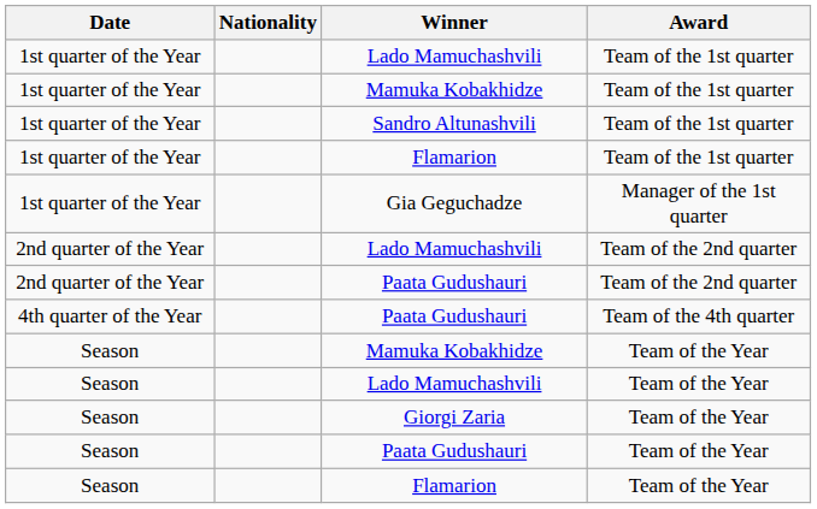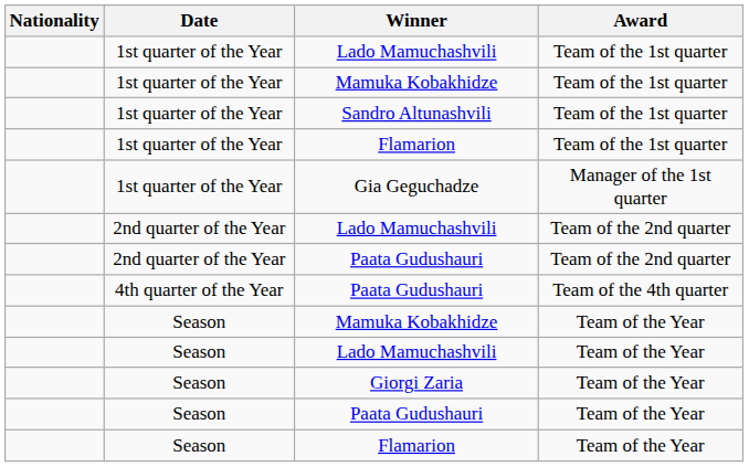columns swapped: Date <-> Nationality
